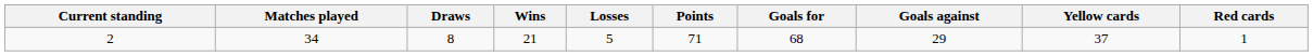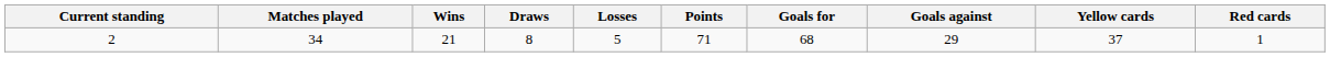columns swapped: Wins <-> Draws
